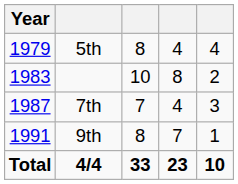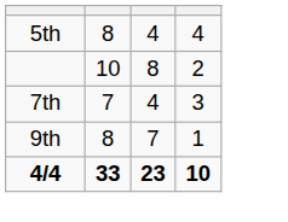- column: Year | 1979 | 1983 | 1987 | 1991 | Total
